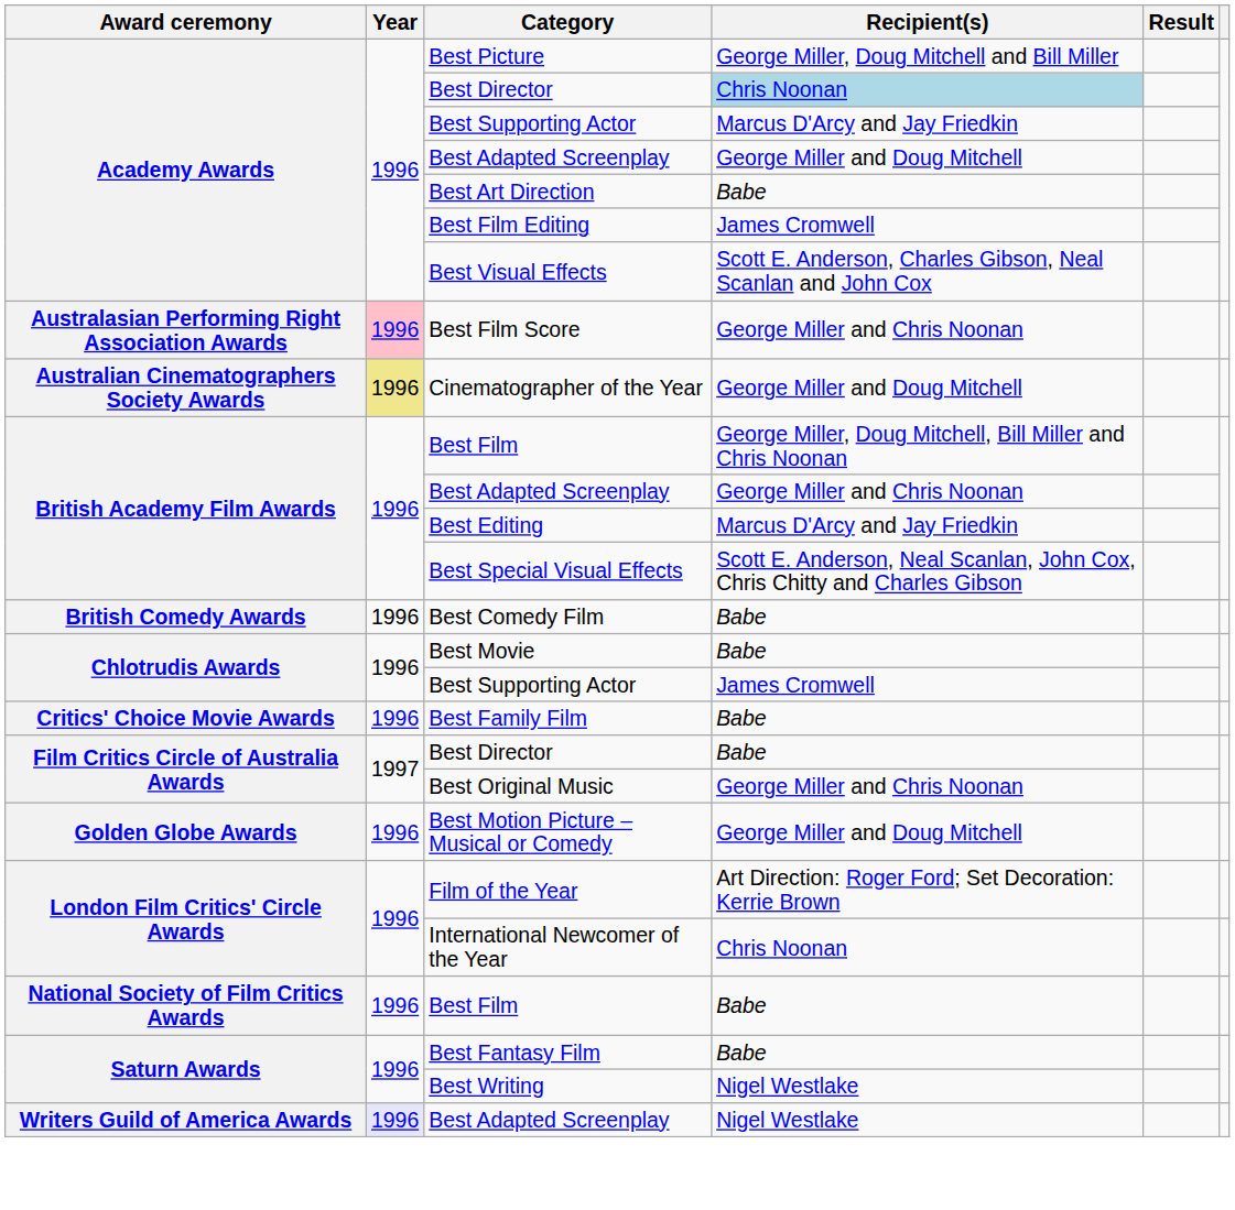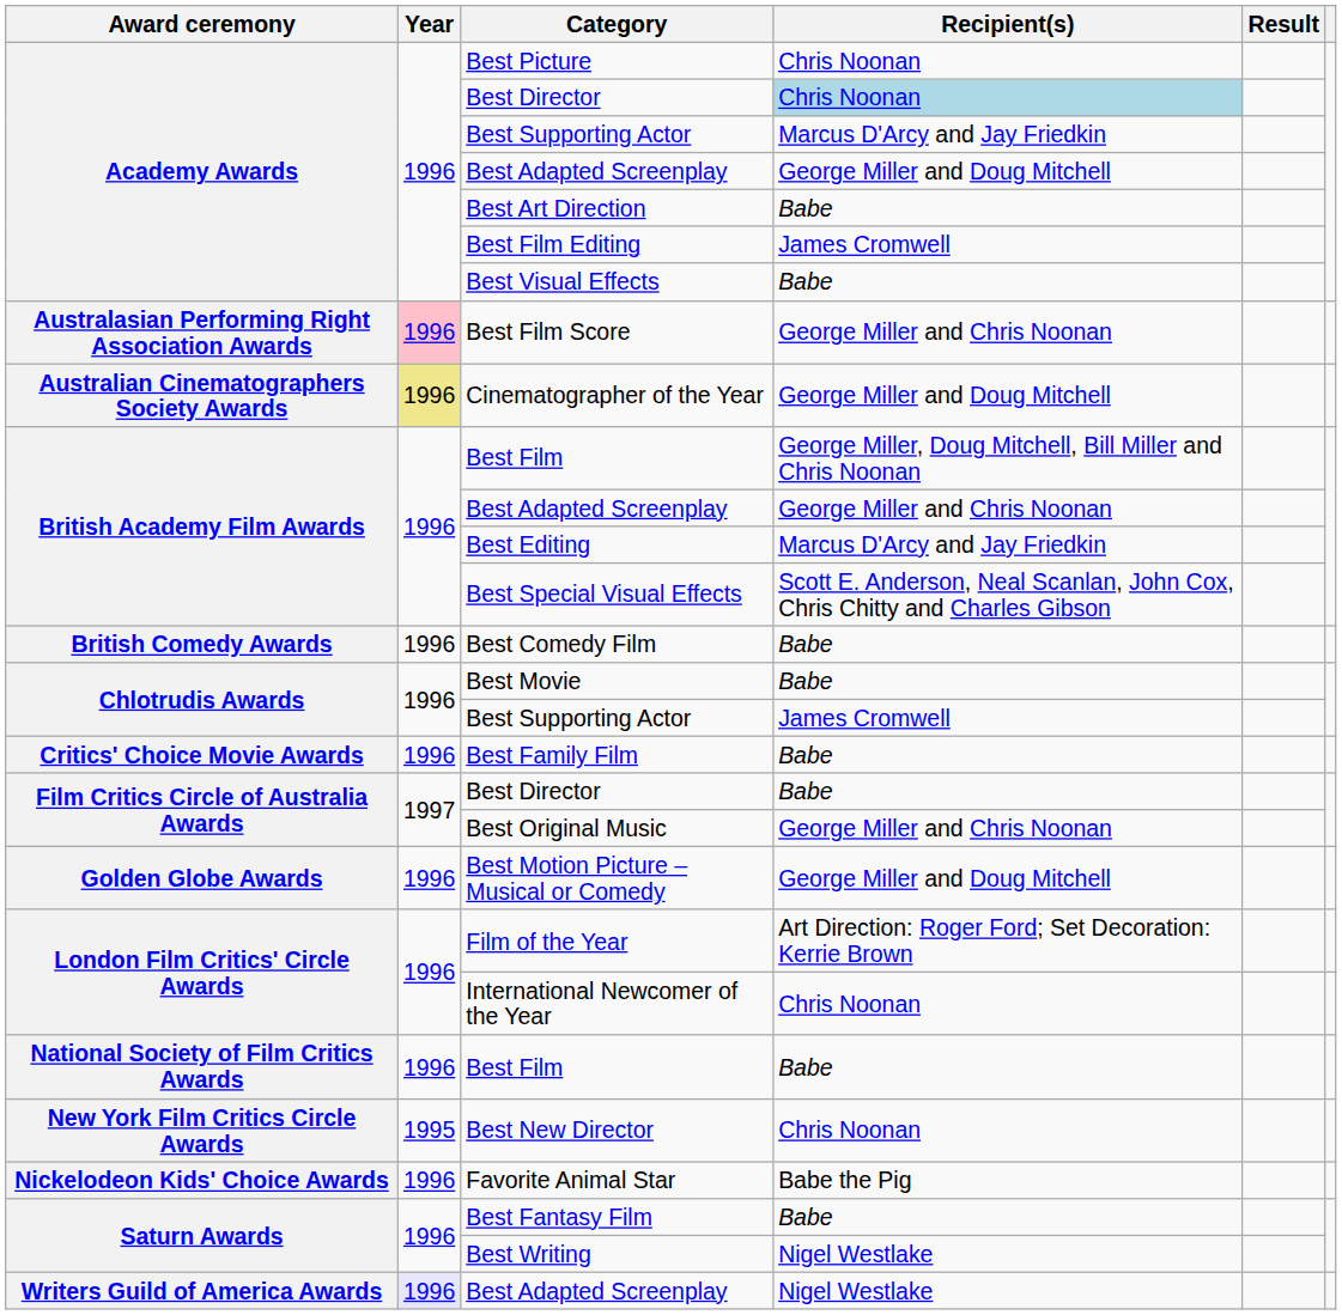Best Picture | Recipient(s): George Miller, Doug Mitchell and Bill Miller -> Chris Noonan
Best Visual Effects | Recipient(s): Scott E. Anderson, Charles Gibson, Neal Scanlan and John Cox -> Babe
+ row: New York Film Critics Circle Awards | 1995 | Best New Director | Chris Noonan
+ row: Nickelodeon Kids' Choice Awards | 1996 | Favorite Animal Star | Babe the Pig
